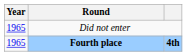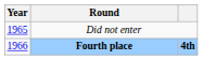Fourth place | Year: 1965 -> 1966
